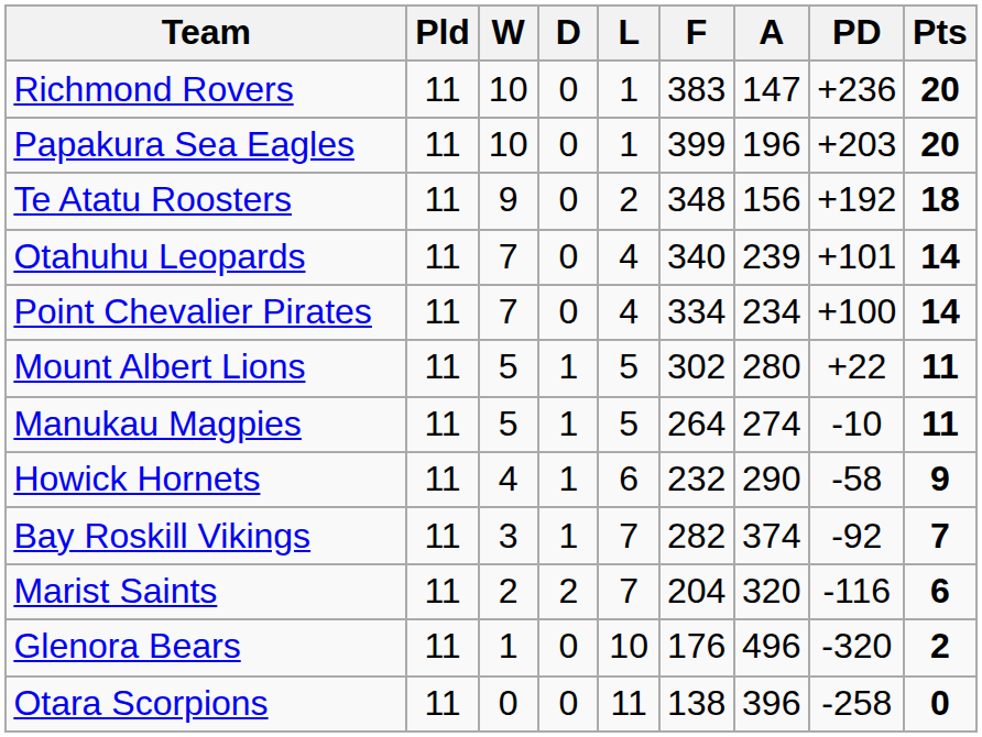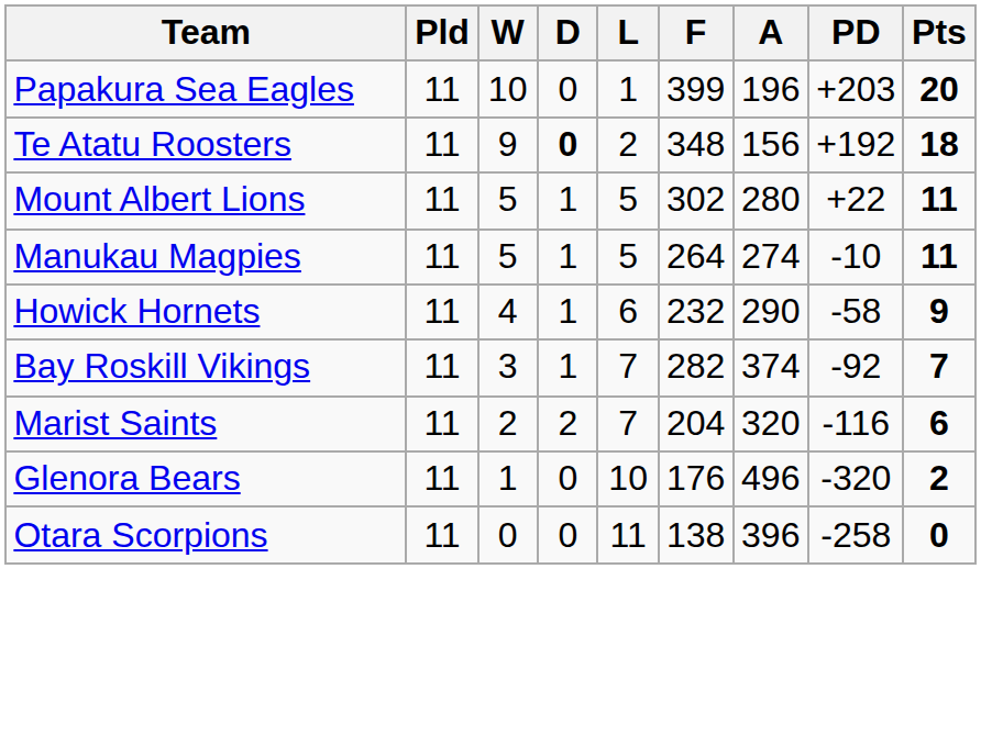- row: Richmond Rovers | 11 | 10 | 0 | 1 | 383 | 147 | +236 | 20
Te Atatu Roosters | D: normal -> bold
- row: Otahuhu Leopards | 11 | 7 | 0 | 4 | 340 | 239 | +101 | 14
- row: Point Chevalier Pirates | 11 | 7 | 0 | 4 | 334 | 234 | +100 | 14
